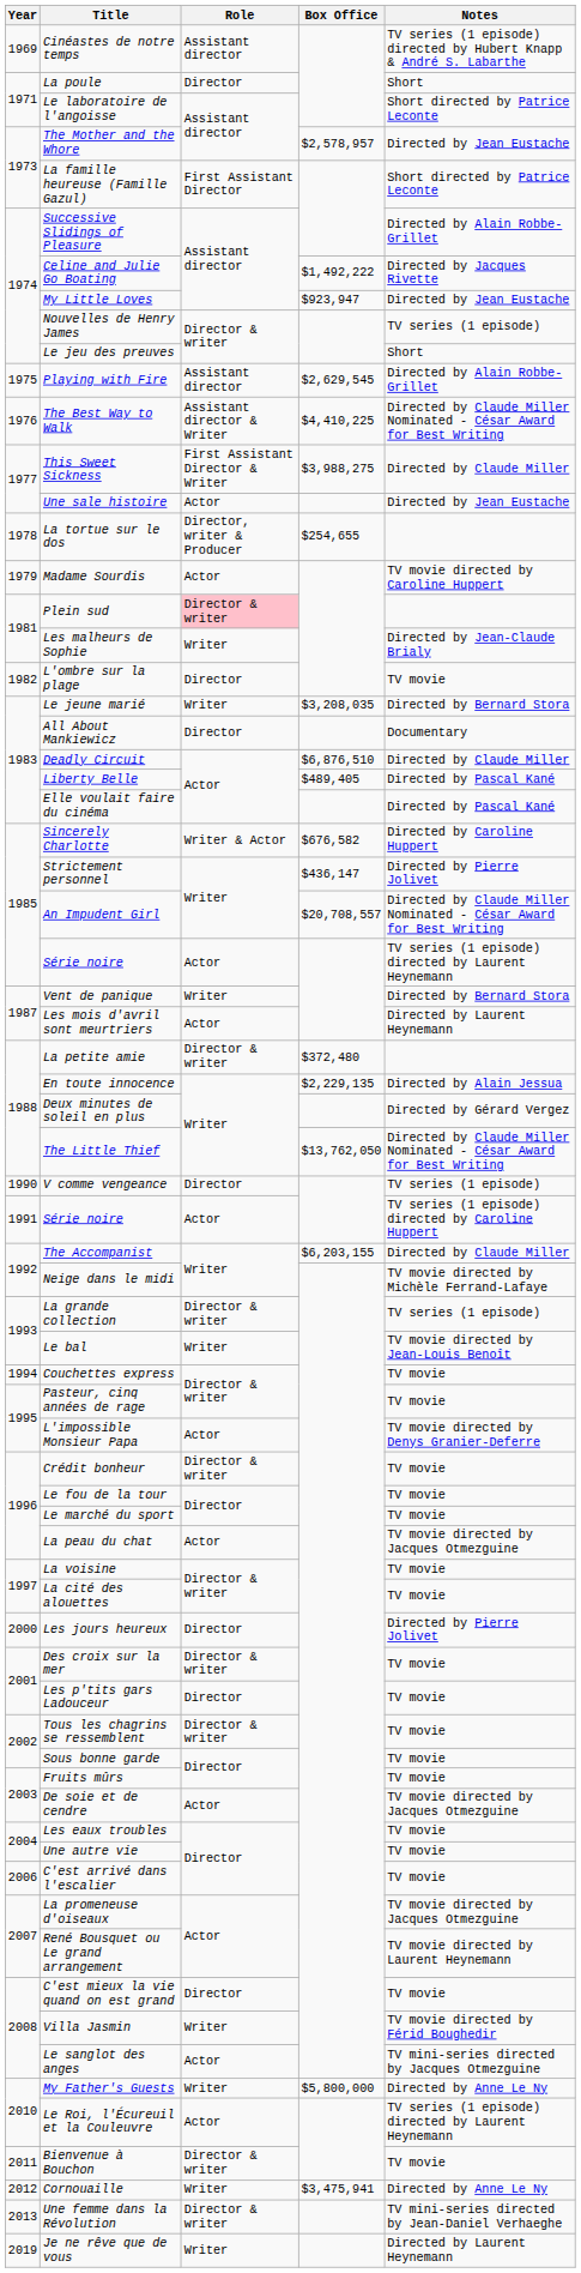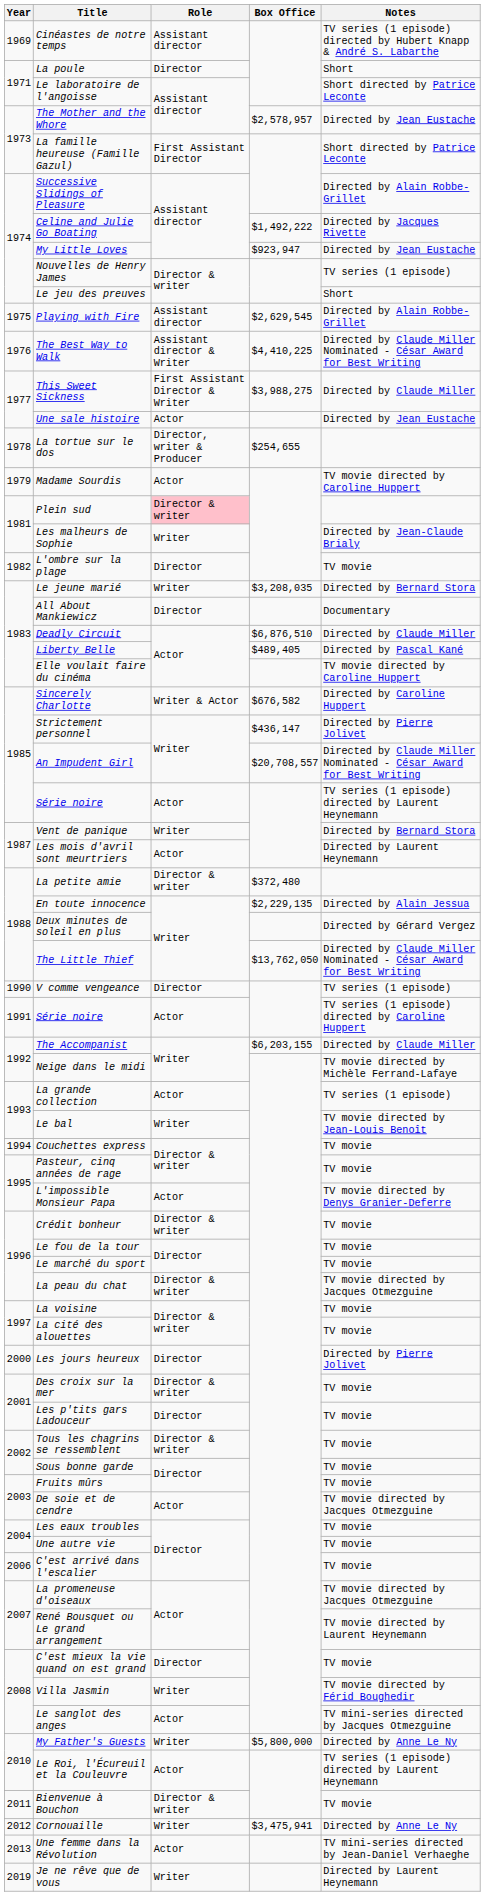Elle voulait faire du cinéma | Notes: Directed by Pascal Kané -> TV movie directed by Caroline Huppert
La grande collection | Role: Director & writer -> Actor
La peau du chat | Role: Actor -> Director & writer
Une femme dans la Révolution | Role: Director & writer -> Actor
